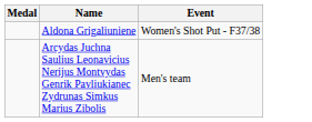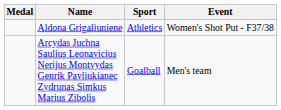+ column: Sport | Athletics | Goalball
